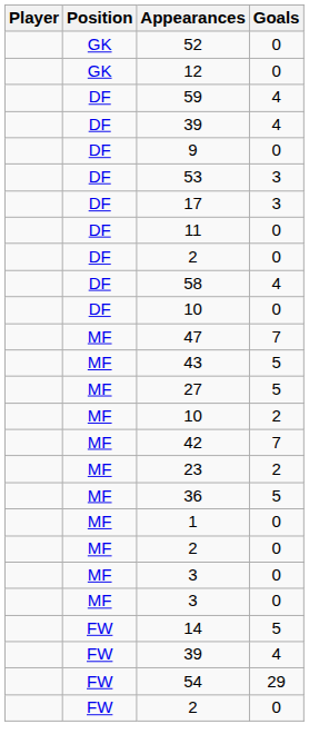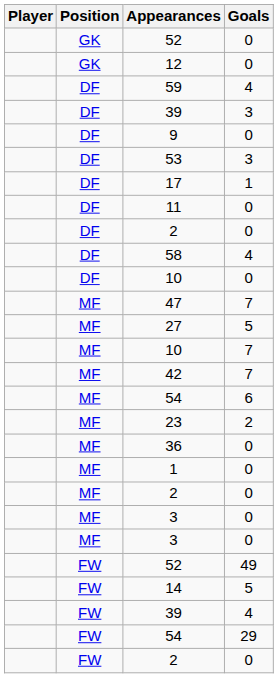DF / 39 | Goals: 4 -> 3
17 | Goals: 3 -> 1
- row: MF | 43 | 5
MF / 10 | Goals: 2 -> 7
+ row: MF | 54 | 6
36 | Goals: 5 -> 0
+ row: FW | 52 | 49
